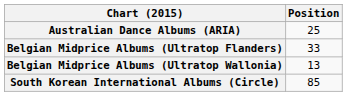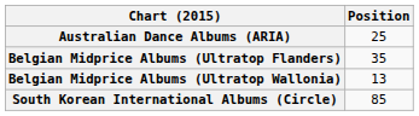Belgian Midprice Albums (Ultratop Flanders) | Position: 33 -> 35
